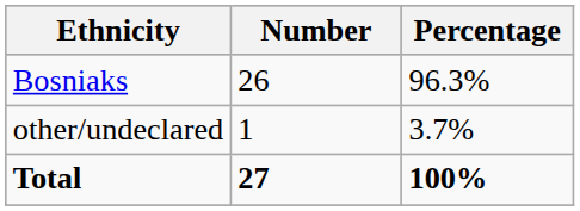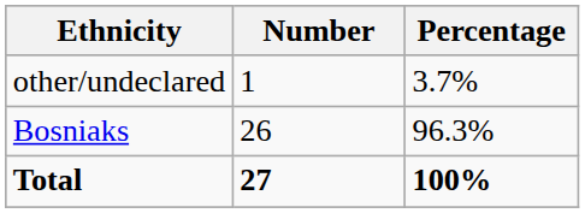rows swapped: Bosniaks <-> other/undeclared
